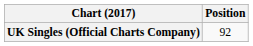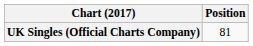UK Singles (Official Charts Company) | Position: 92 -> 81
